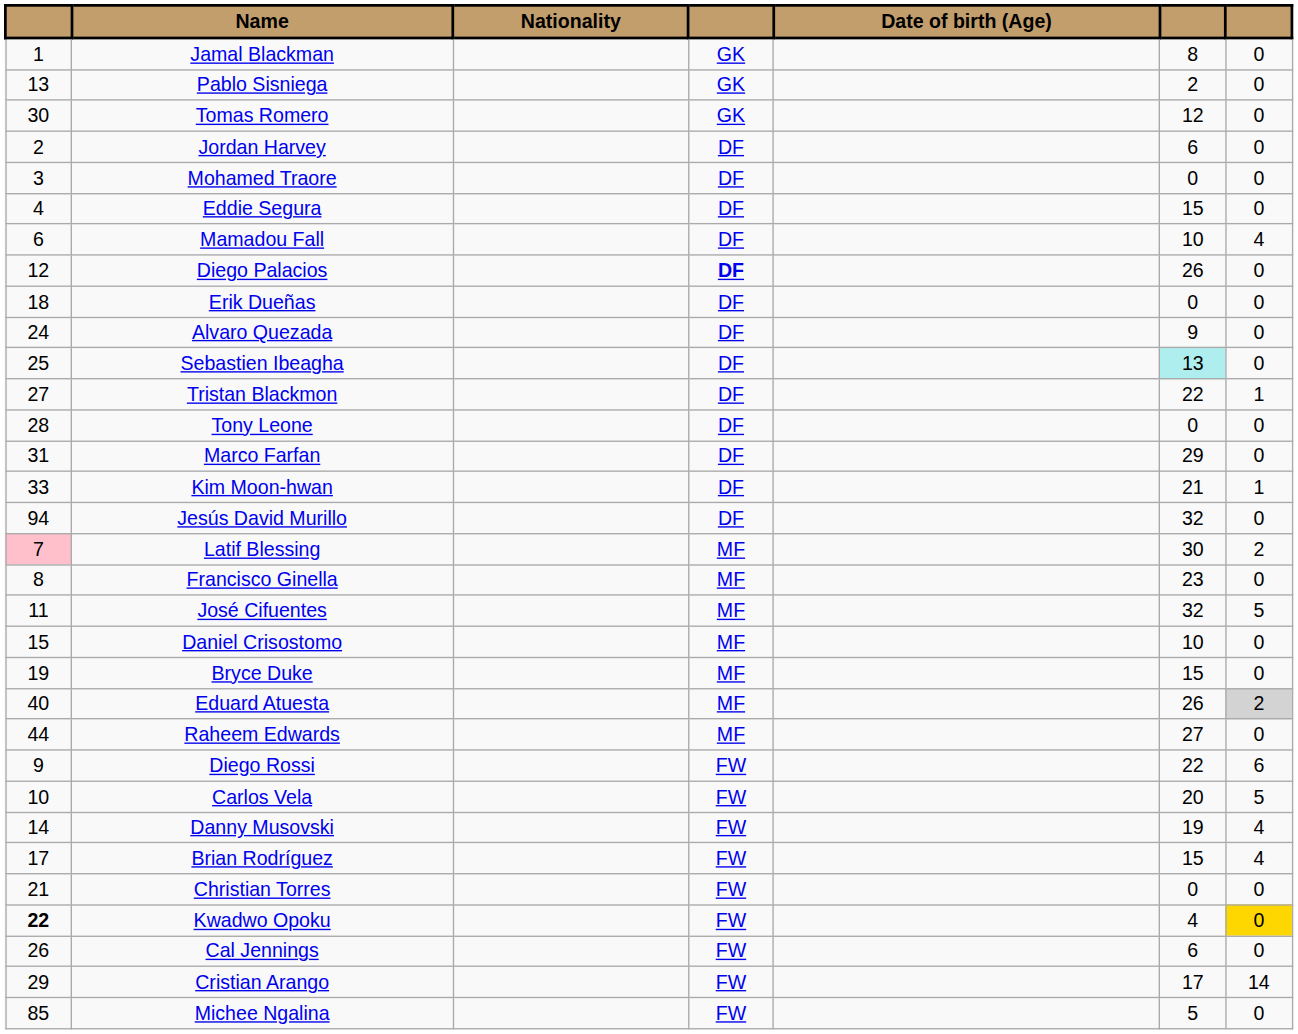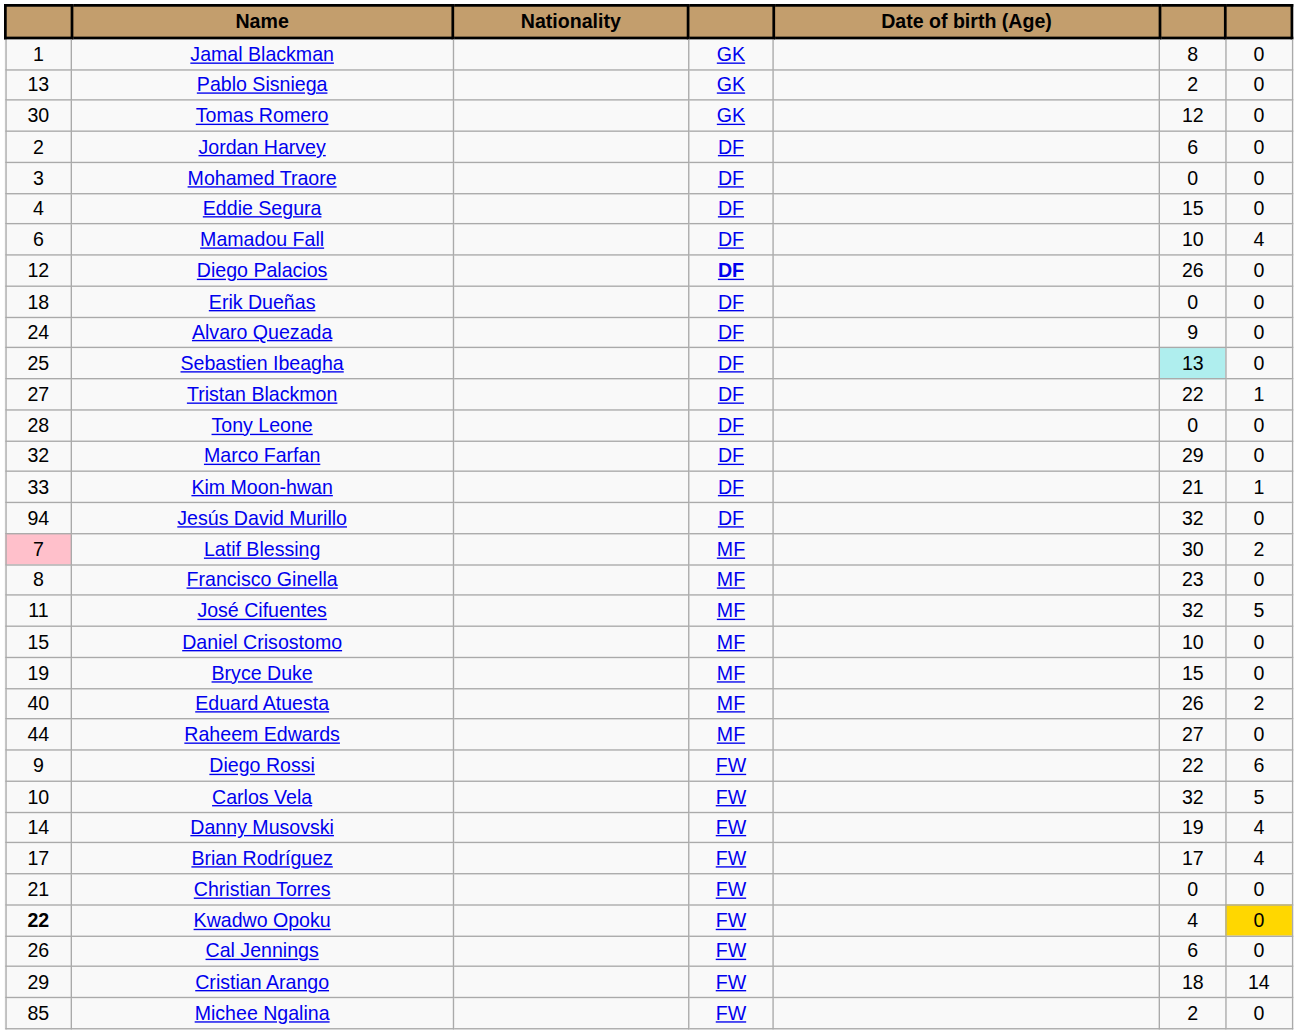Marco Farfan | column 1: 31 -> 32
Eduard Atuesta | column 7: lightgrey background -> no background
Carlos Vela | column 6: 20 -> 32
Brian Rodríguez | column 6: 15 -> 17
Cristian Arango | column 6: 17 -> 18
Michee Ngalina | column 6: 5 -> 2
